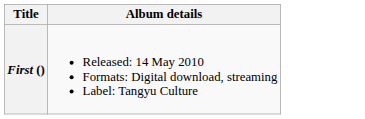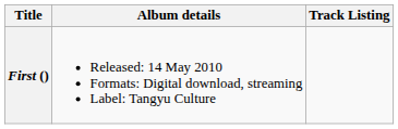+ column: Track Listing
